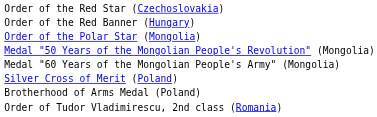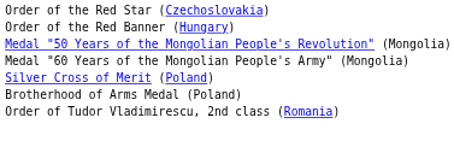- row: Order of the Polar Star (Mongolia)
